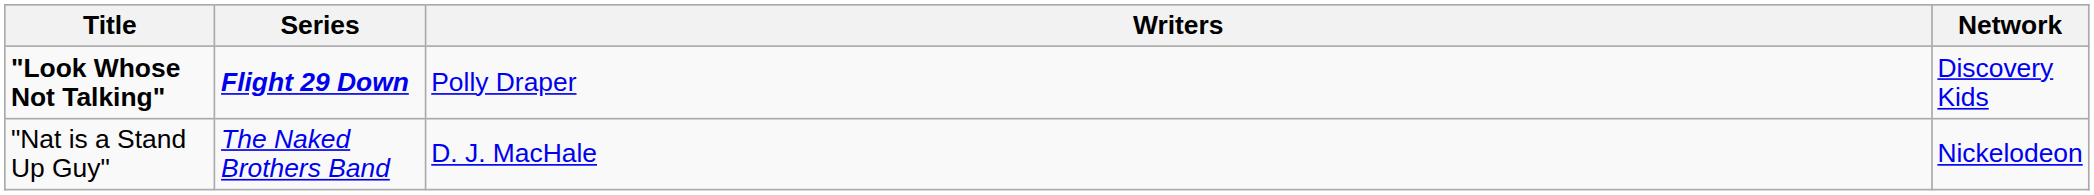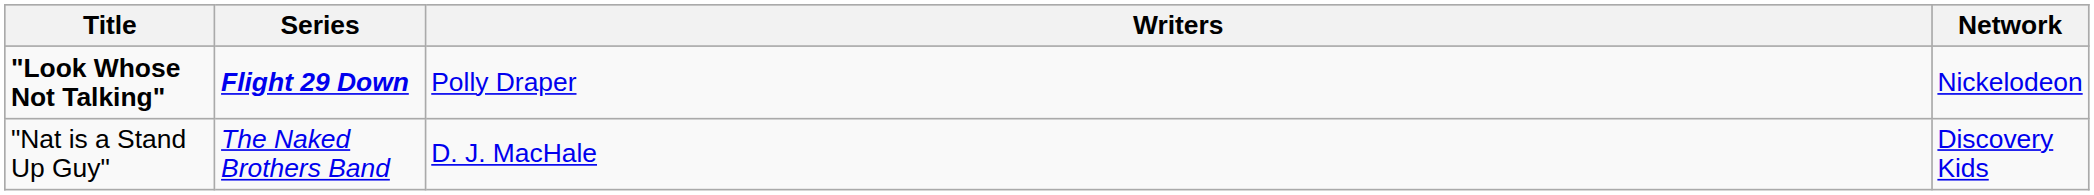"Look Whose Not Talking" | Network: Discovery Kids -> Nickelodeon
"Nat is a Stand Up Guy" | Network: Nickelodeon -> Discovery Kids
